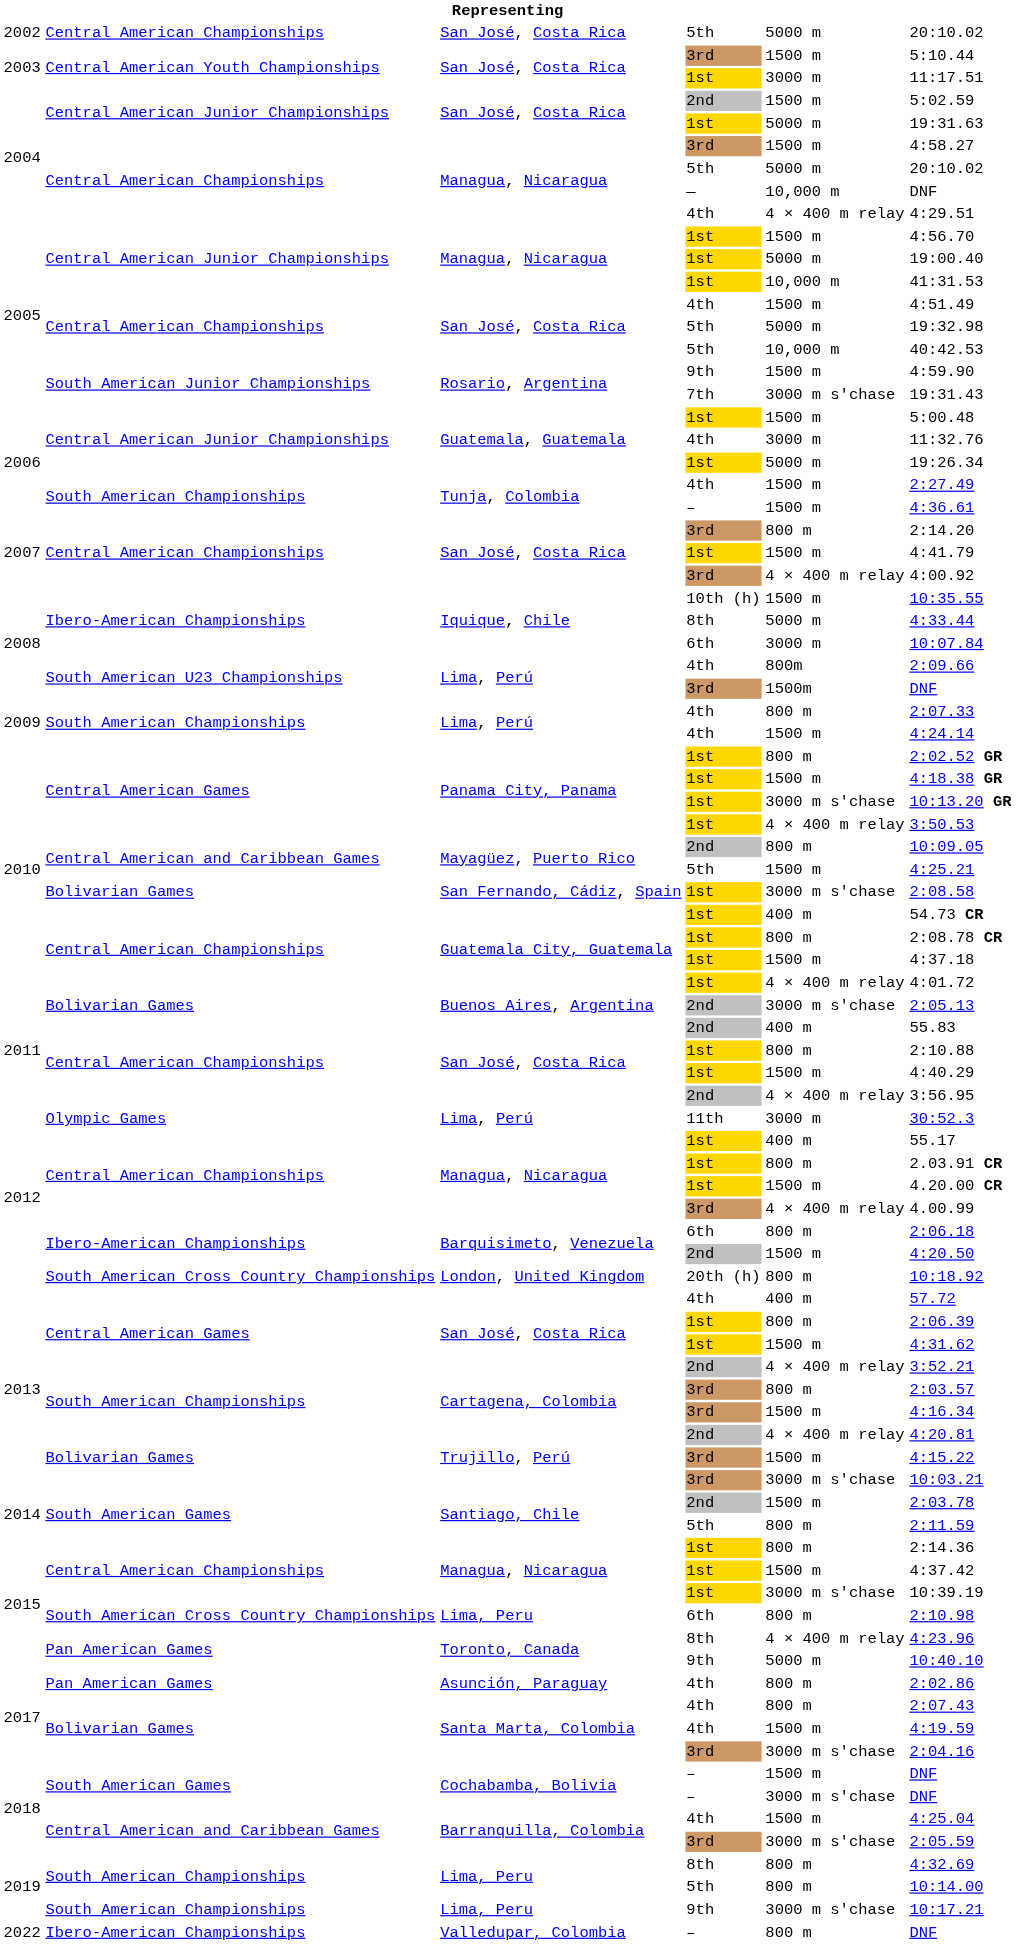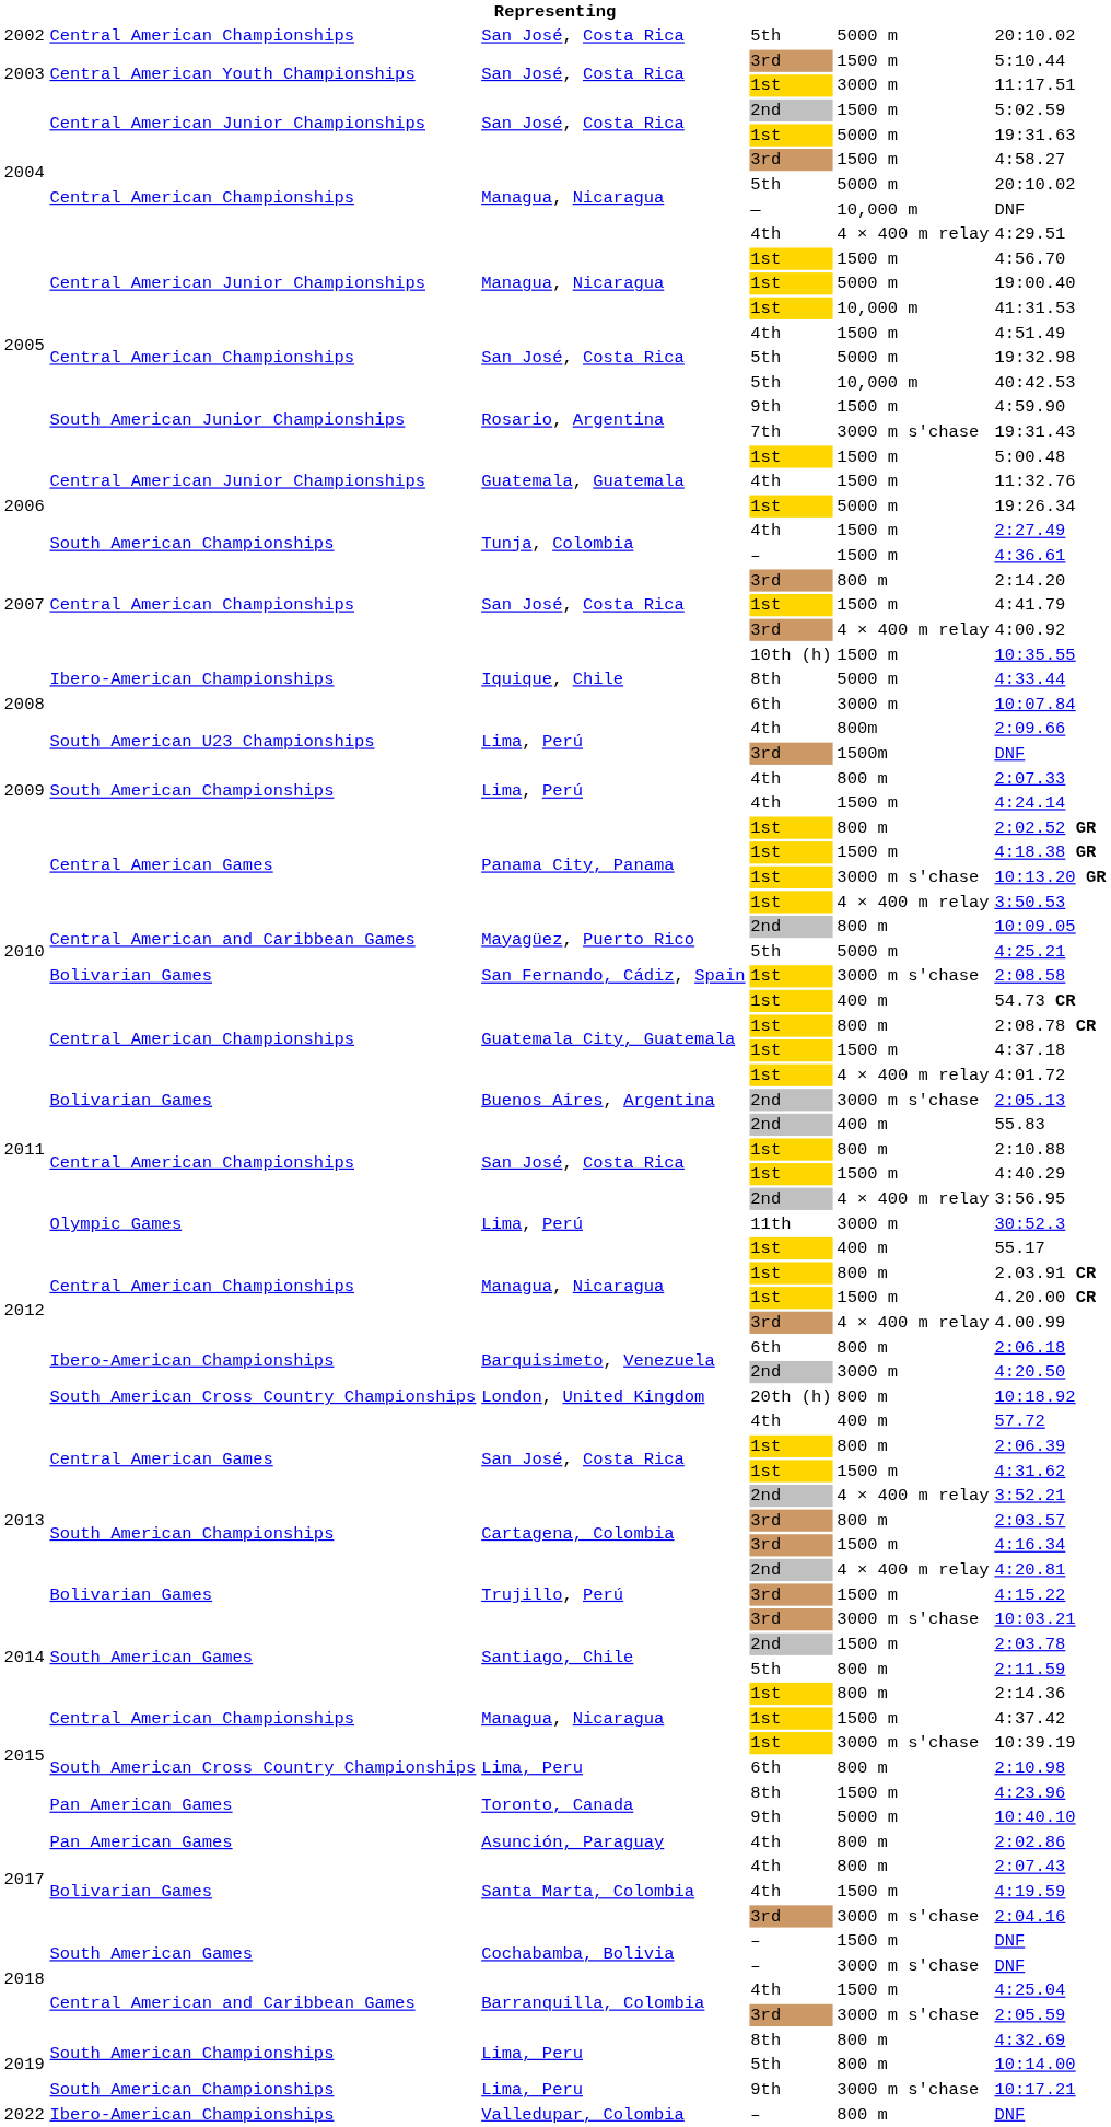Guatemala, Guatemala / 4th | column 5: 3000 m -> 1500 m
Mayagüez, Puerto Rico / 5th | column 5: 1500 m -> 5000 m
Barquisimeto, Venezuela / 2nd | column 5: 1500 m -> 3000 m
Toronto, Canada / 8th | column 5: 4 × 400 m relay -> 1500 m
